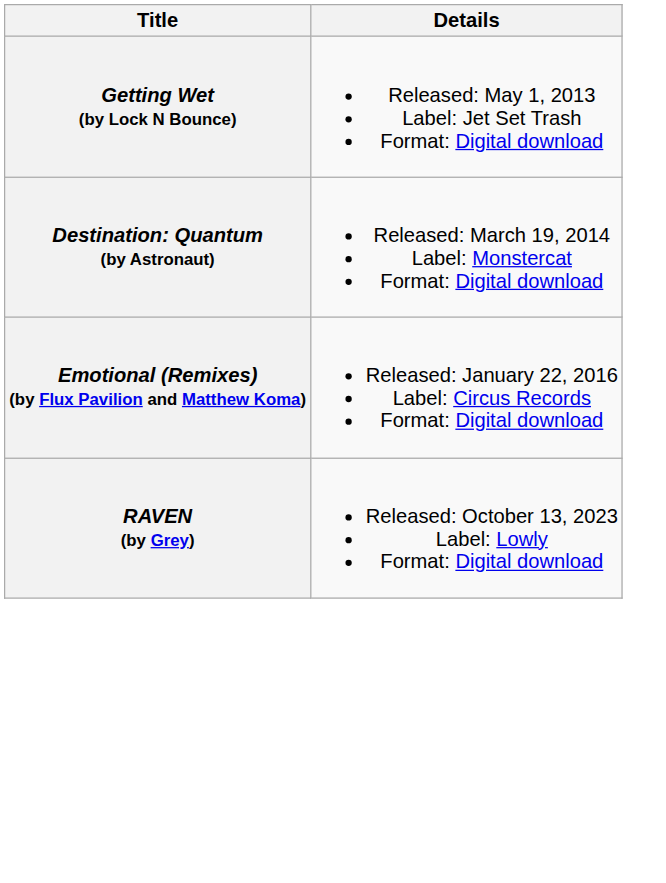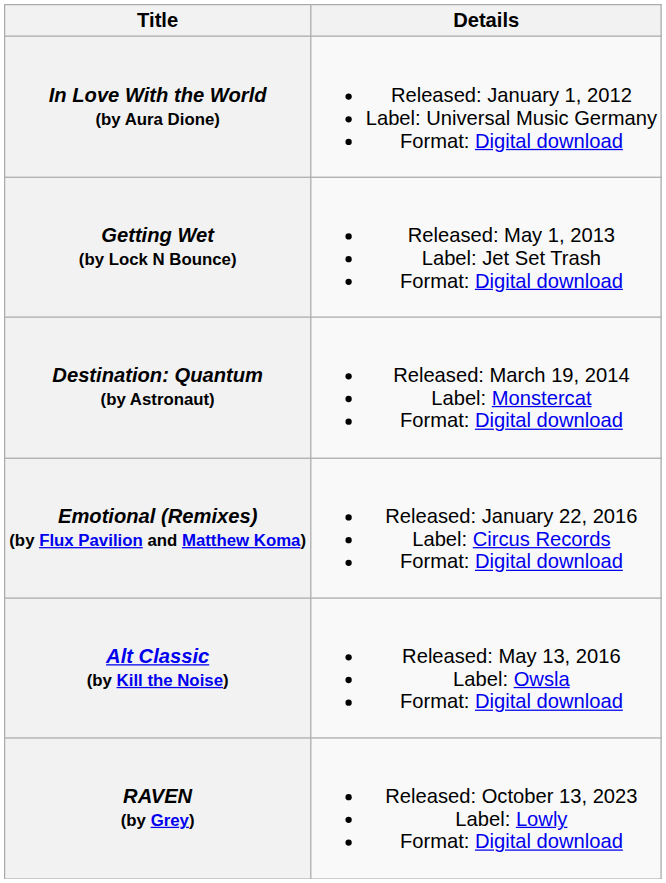+ row: In Love With the World (by Aura Dione) | Released: January 1, 2012 Label: Universal Music Germany Format: Digital download
+ row: Alt Classic (by Kill the Noise) | Released: May 13, 2016 Label: Owsla Format: Digital download
